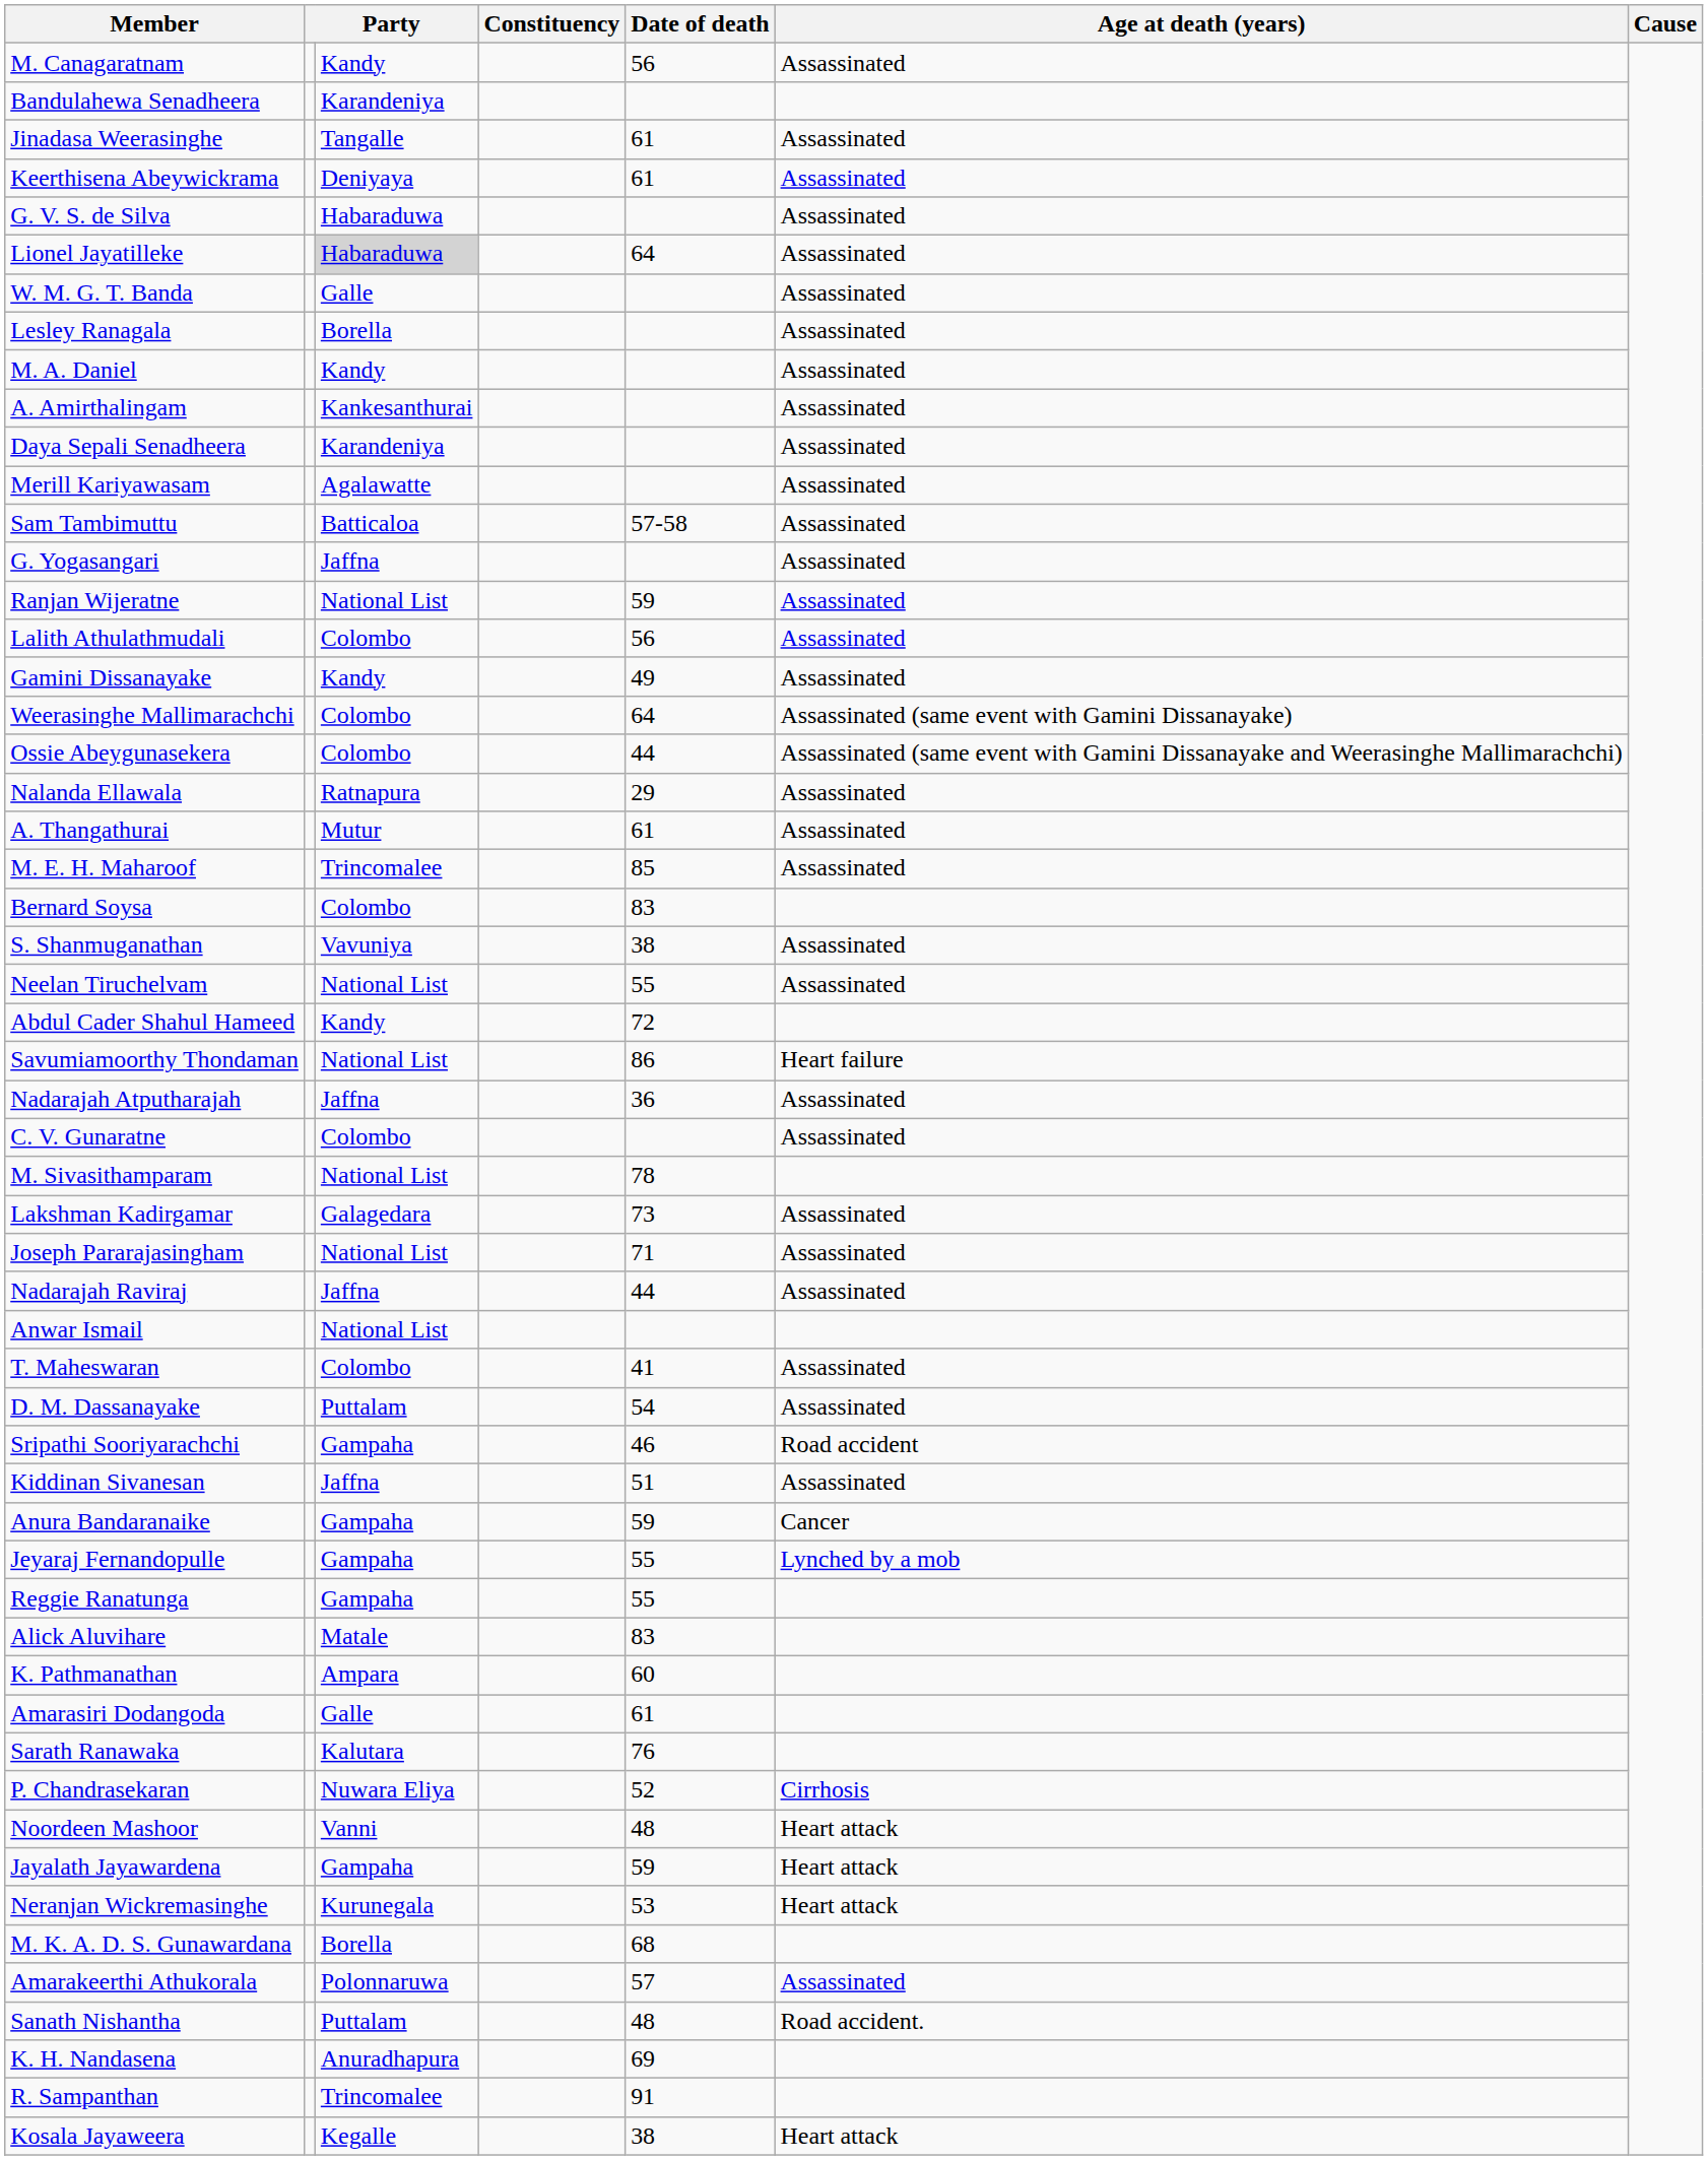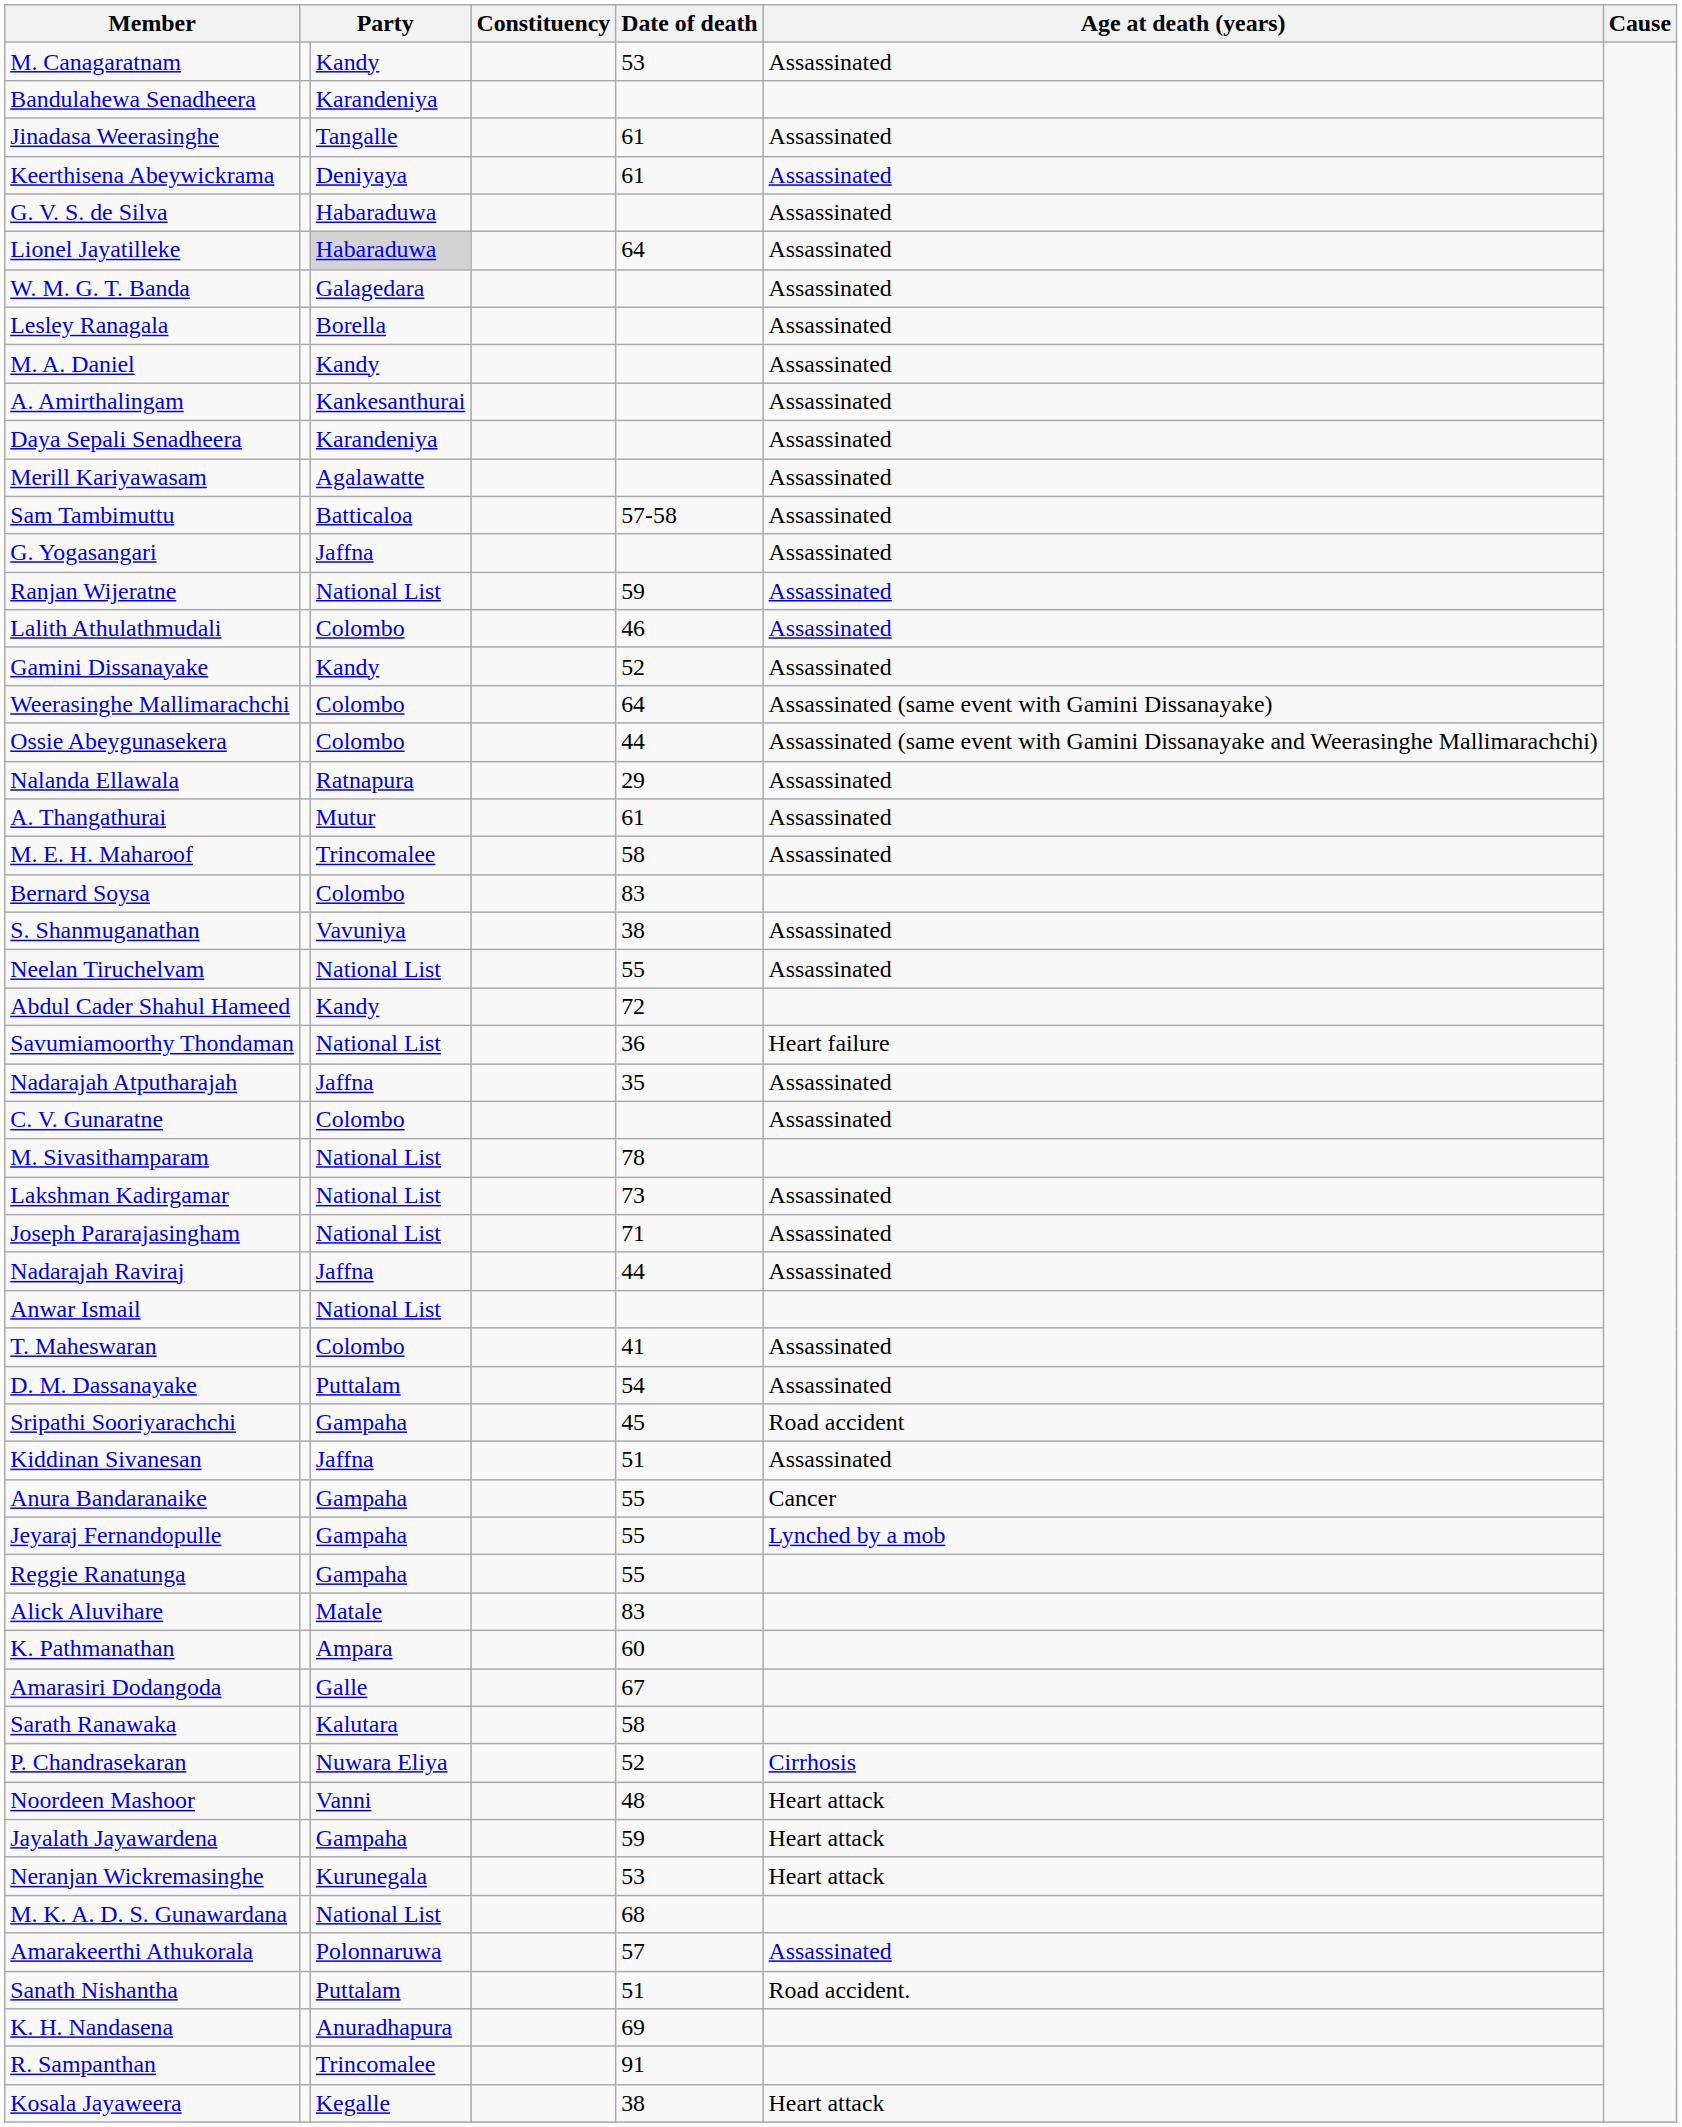M. Canagaratnam | Date of death: 56 -> 53
W. M. G. T. Banda | column 3: Galle -> Galagedara
Lalith Athulathmudali | Date of death: 56 -> 46
Gamini Dissanayake | Date of death: 49 -> 52
M. E. H. Maharoof | Date of death: 85 -> 58
Savumiamoorthy Thondaman | Date of death: 86 -> 36
Nadarajah Atputharajah | Date of death: 36 -> 35
Lakshman Kadirgamar | column 3: Galagedara -> National List
Sripathi Sooriyarachchi | Date of death: 46 -> 45
Anura Bandaranaike | Date of death: 59 -> 55
Amarasiri Dodangoda | Date of death: 61 -> 67
Sarath Ranawaka | Date of death: 76 -> 58
M. K. A. D. S. Gunawardana | column 3: Borella -> National List
Sanath Nishantha | Date of death: 48 -> 51
